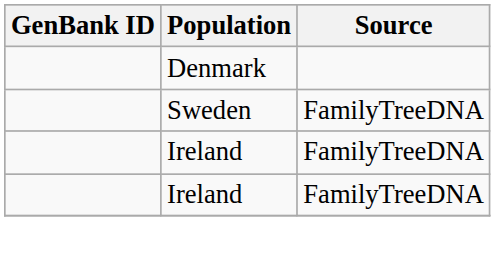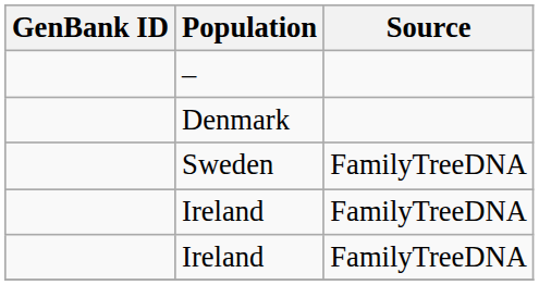+ row: –
